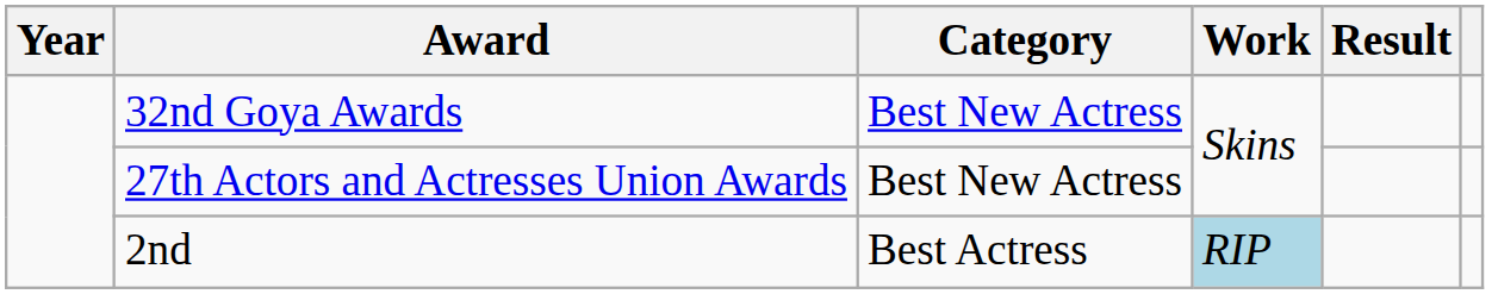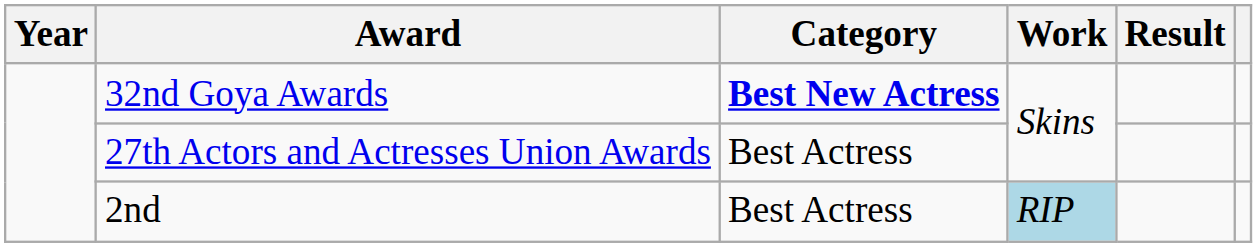32nd Goya Awards | Category: normal -> bold
27th Actors and Actresses Union Awards | Category: Best New Actress -> Best Actress
